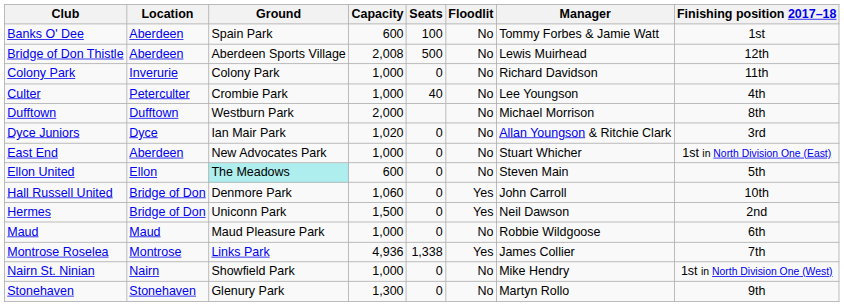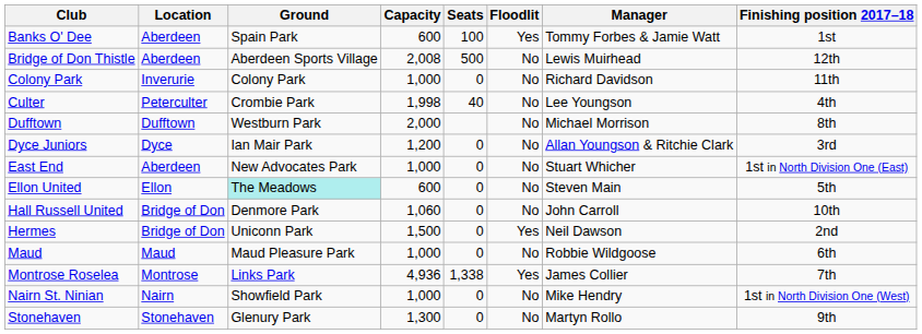Banks O' Dee | Floodlit: No -> Yes
Culter | Capacity: 1,000 -> 1,998
Dyce Juniors | Capacity: 1,020 -> 1,200
Hall Russell United | Floodlit: Yes -> No
